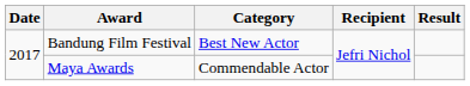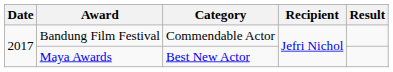Bandung Film Festival | Category: Best New Actor -> Commendable Actor
Maya Awards | Category: Commendable Actor -> Best New Actor
